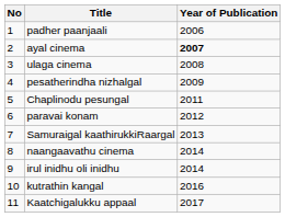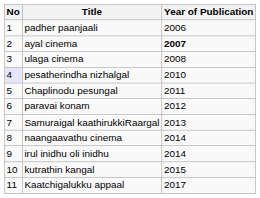pesatherindha nizhalgal | No: no background -> lavender background
pesatherindha nizhalgal | Year of Publication: 2009 -> 2010
kutrathin kangal | Year of Publication: 2016 -> 2015
